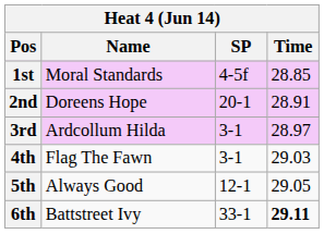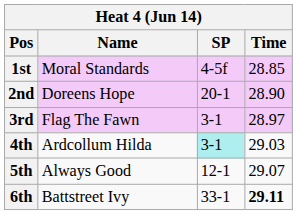2nd | Time: 28.91 -> 28.90
3rd | Name: Ardcollum Hilda -> Flag The Fawn
4th | Name: Flag The Fawn -> Ardcollum Hilda
4th | SP: no background -> paleturquoise background
5th | Time: 29.05 -> 29.07
